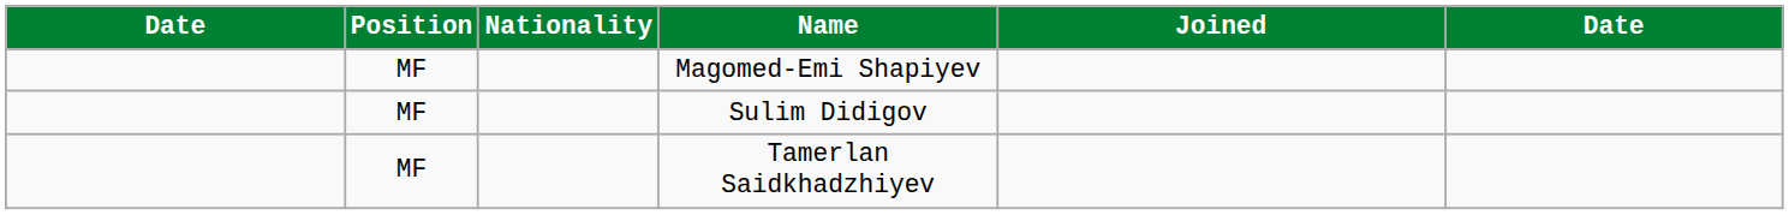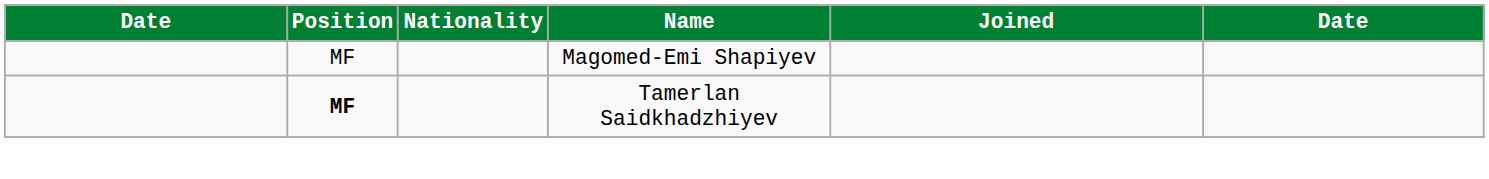- row: MF | Sulim Didigov
Tamerlan Saidkhadzhiyev | Position: normal -> bold
